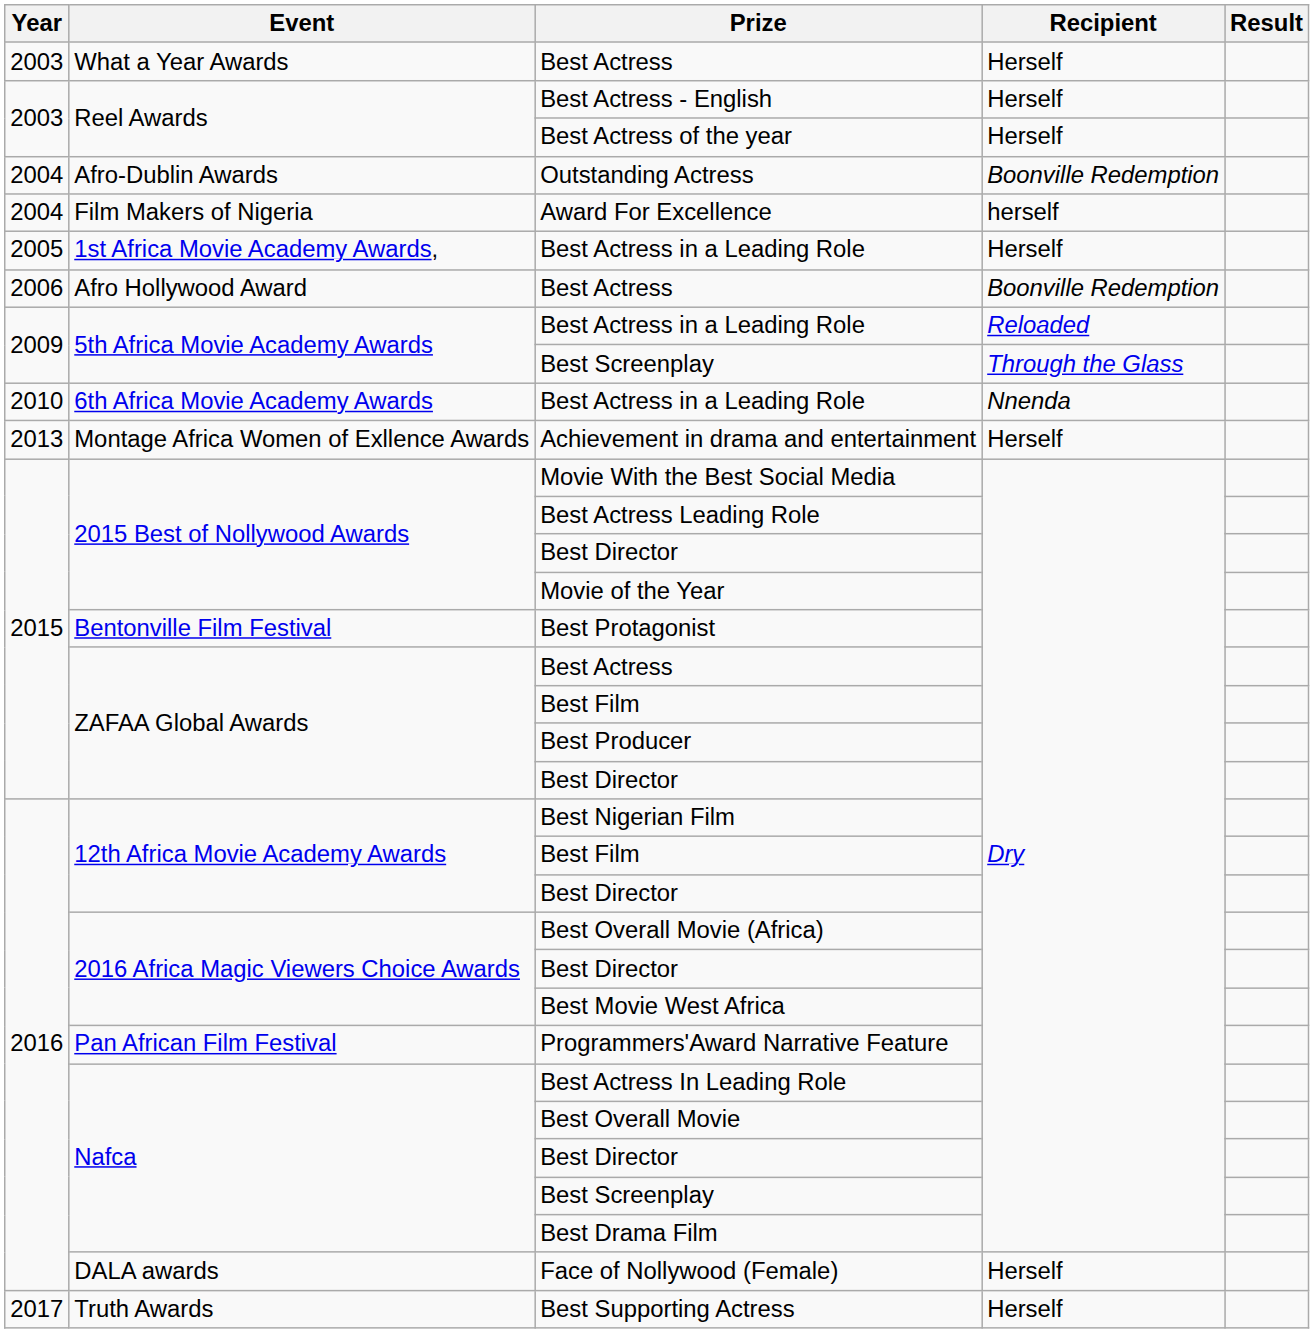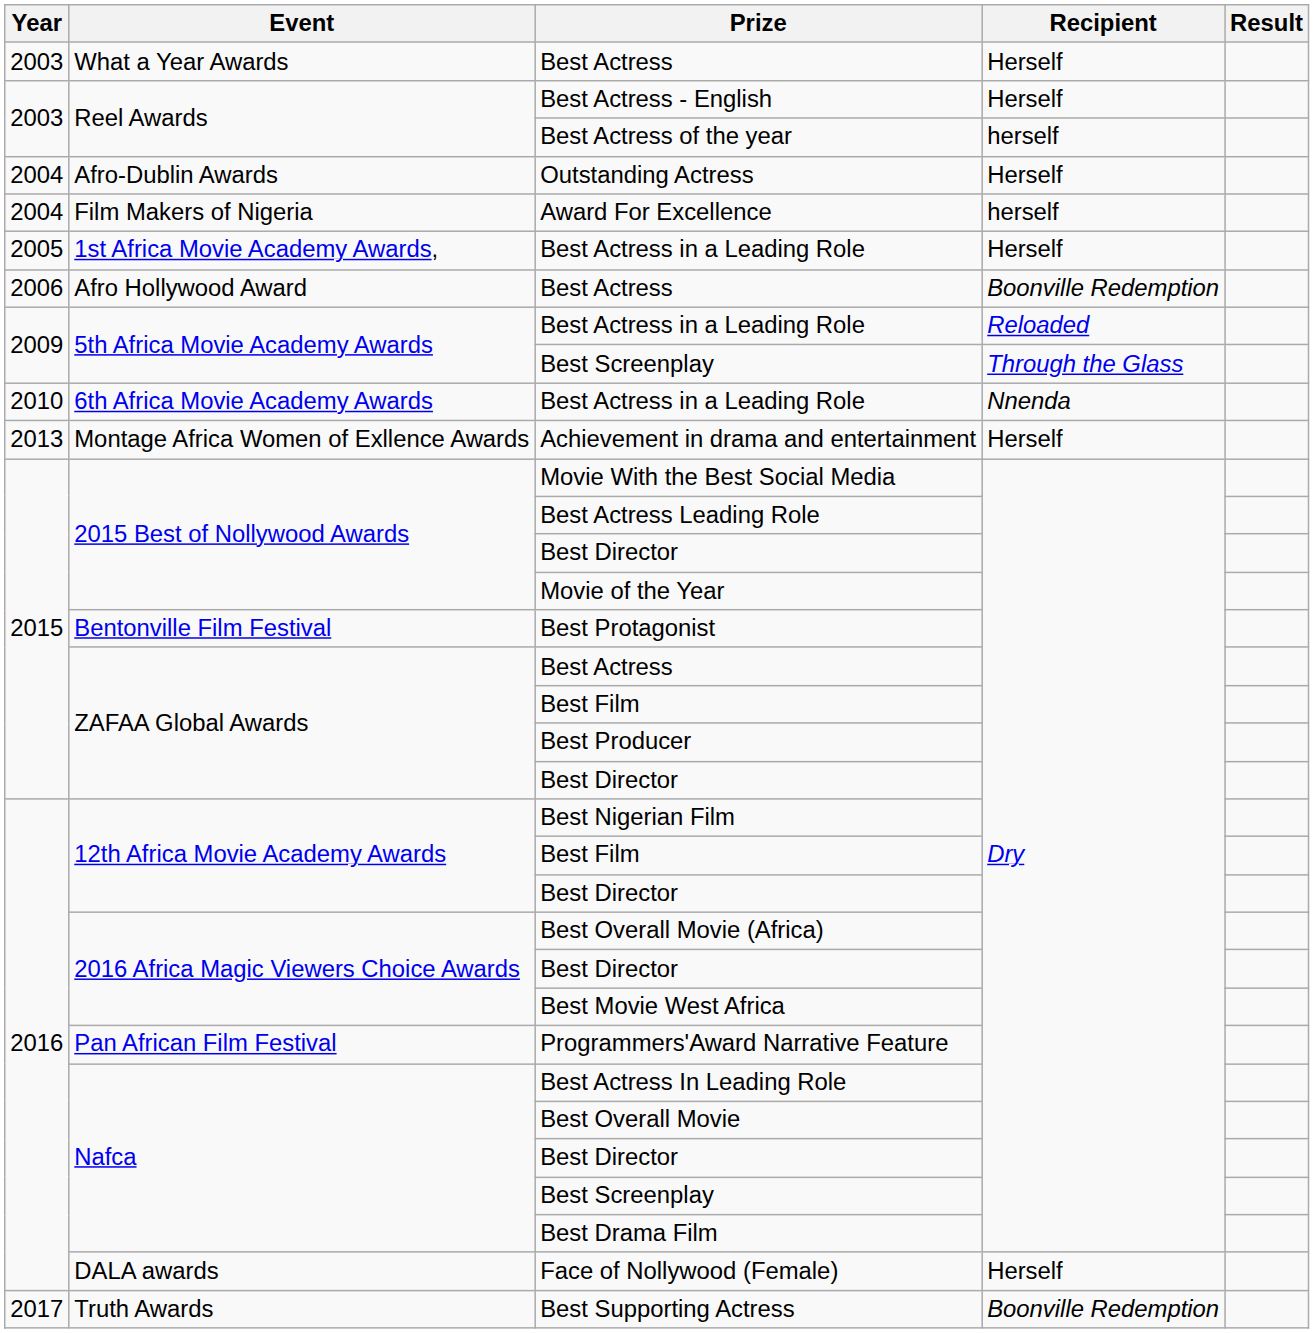Best Actress of the year | Recipient: Herself -> herself
Outstanding Actress | Recipient: Boonville Redemption -> Herself
Best Supporting Actress | Recipient: Herself -> Boonville Redemption
